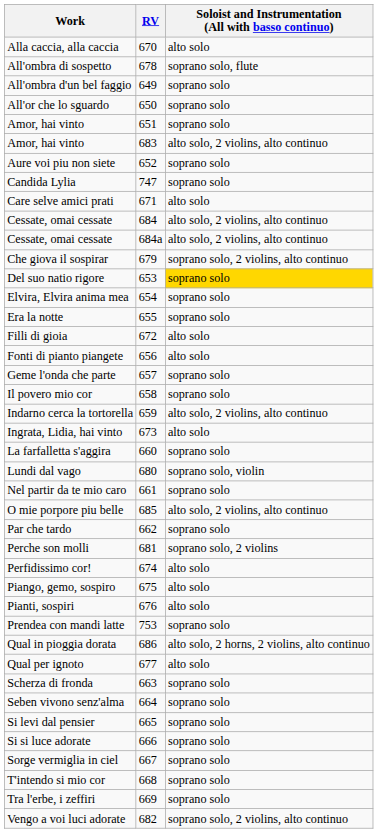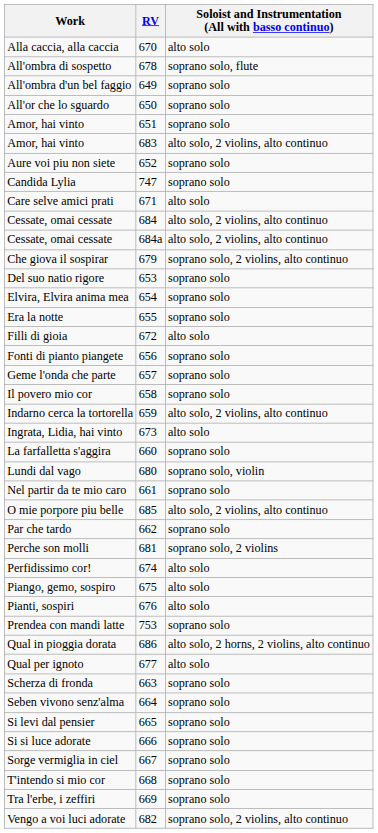Del suo natio rigore | Soloist and Instrumentation (All with basso continuo): gold background -> no background
Fonti di pianto piangete | Soloist and Instrumentation (All with basso continuo): alto solo -> soprano solo
